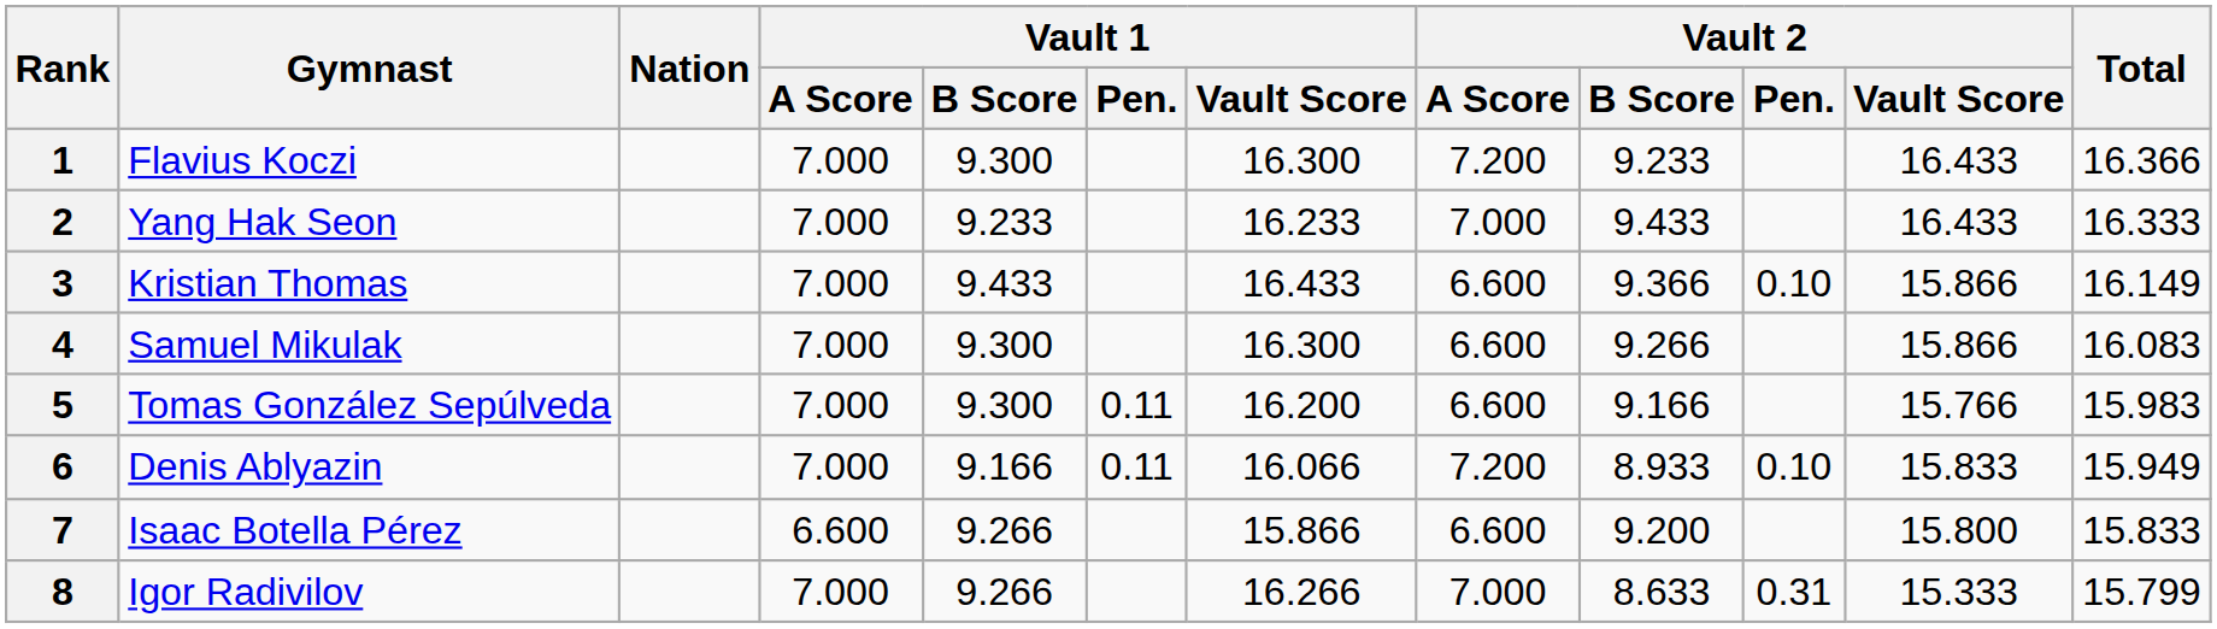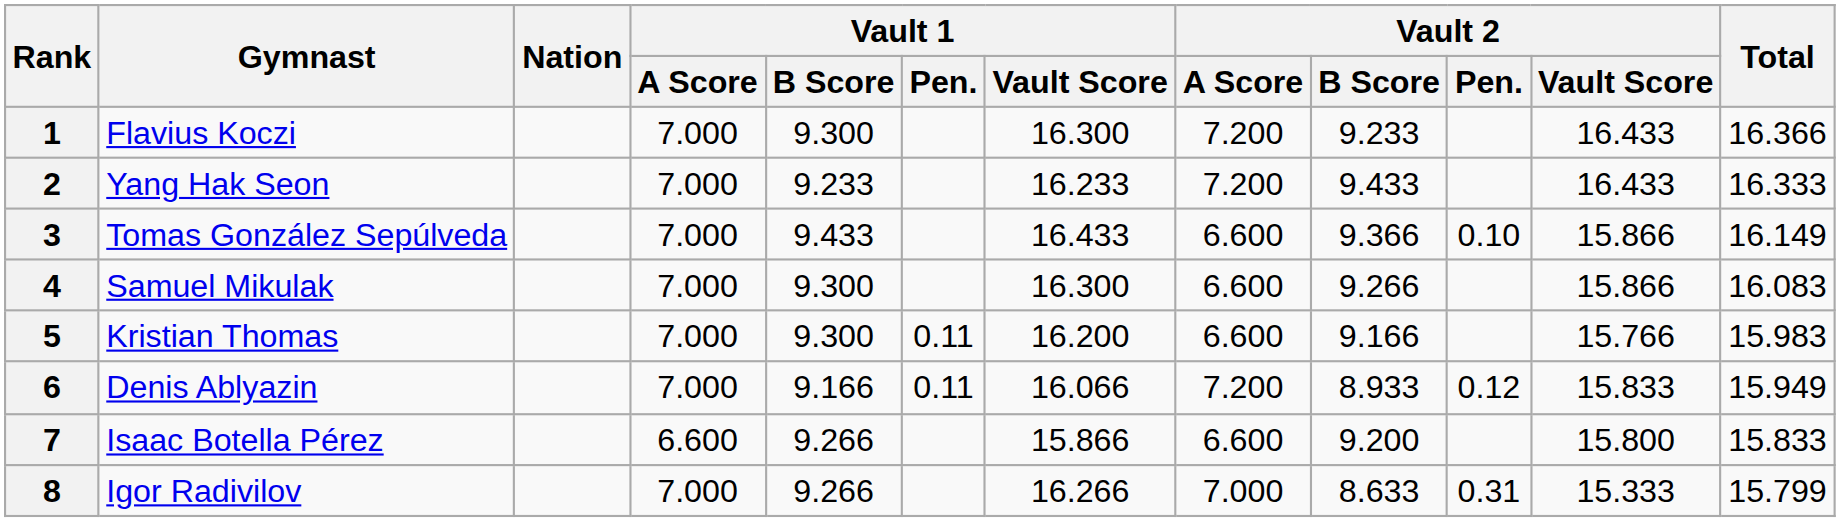2 | Vault 2 / A Score: 7.000 -> 7.200
3 | Gymnast: Kristian Thomas -> Tomas González Sepúlveda
5 | Gymnast: Tomas González Sepúlveda -> Kristian Thomas
6 | Vault 2 / Pen.: 0.10 -> 0.12
